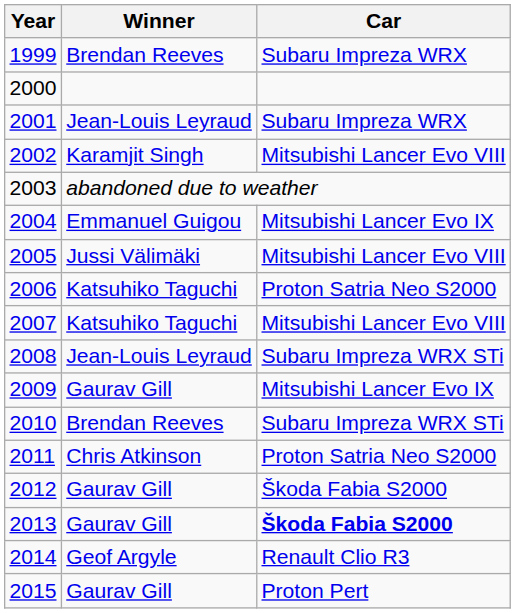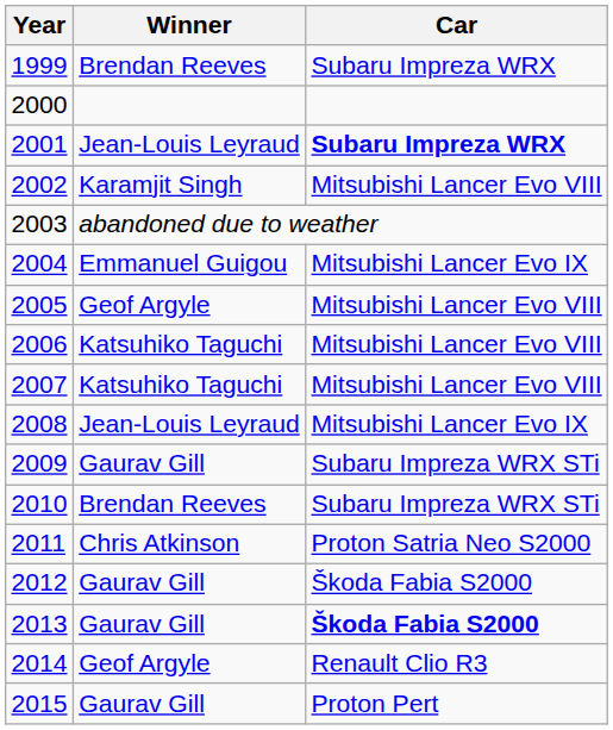2001 | Car: normal -> bold
2005 | Winner: Jussi Välimäki -> Geof Argyle
2006 | Car: Proton Satria Neo S2000 -> Mitsubishi Lancer Evo VIII
2008 | Car: Subaru Impreza WRX STi -> Mitsubishi Lancer Evo IX
2009 | Car: Mitsubishi Lancer Evo IX -> Subaru Impreza WRX STi
